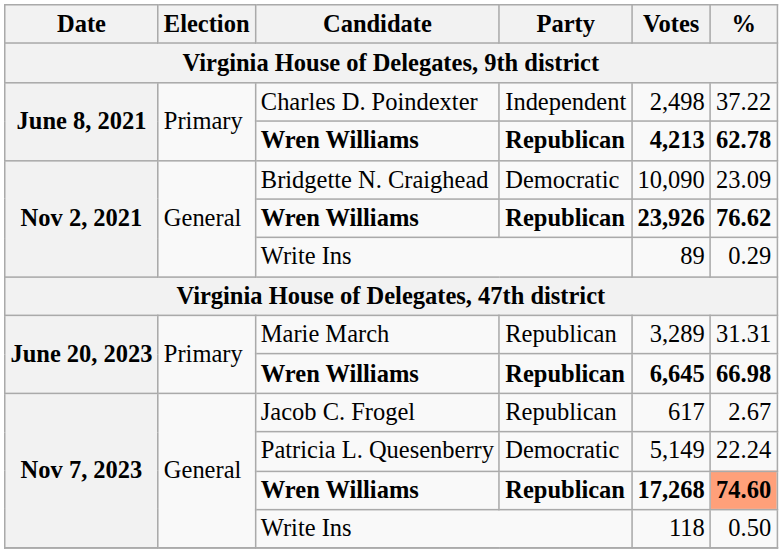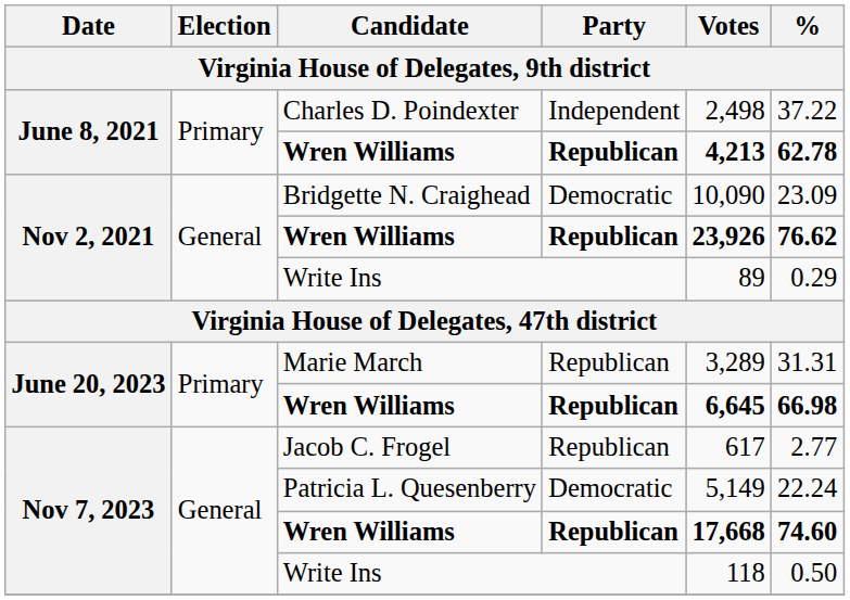Jacob C. Frogel | %: 2.67 -> 2.77
Nov 7, 2023 / Wren Williams | Votes: 17,268 -> 17,668
Nov 7, 2023 / Wren Williams | %: lightsalmon background -> no background
